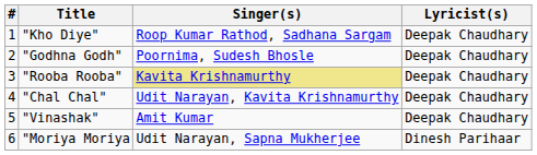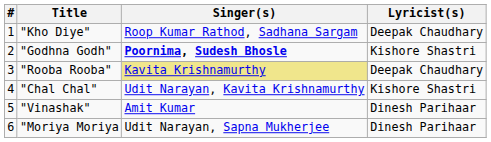"Godhna Godh" | Singer(s): normal -> bold
"Godhna Godh" | Lyricist(s): Deepak Chaudhary -> Kishore Shastri
"Chal Chal" | Lyricist(s): Deepak Chaudhary -> Kishore Shastri
"Vinashak" | Lyricist(s): Deepak Chaudhary -> Dinesh Parihaar
